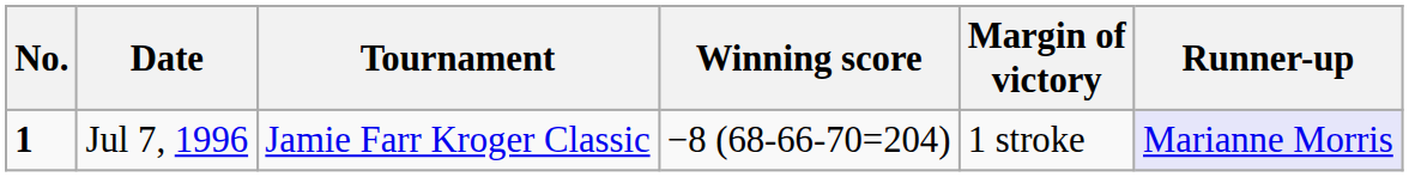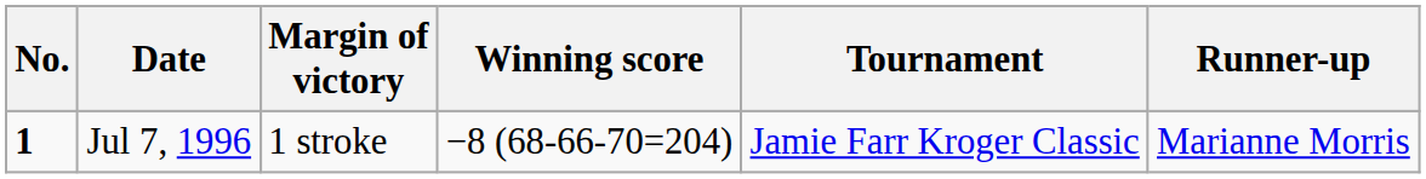columns swapped: Tournament <-> Margin of victory
Jul 7, 1996 | Runner-up: lavender background -> no background
